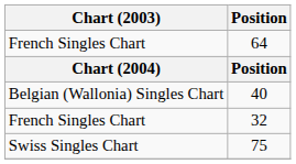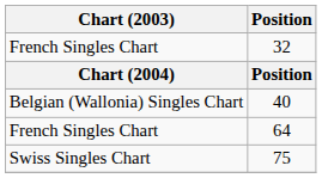rows swapped: 64 <-> 32
